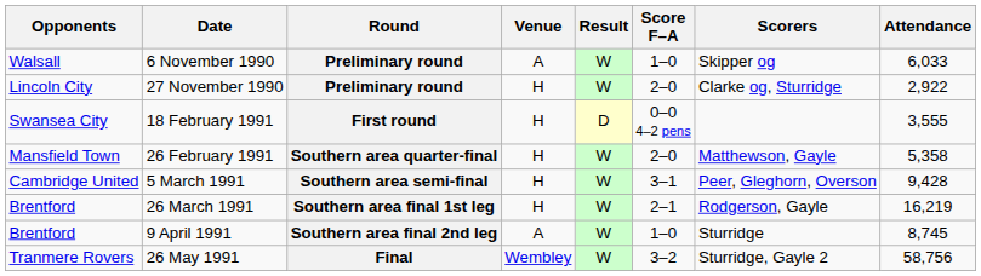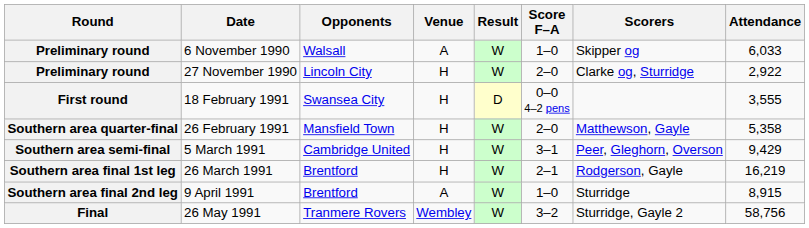columns swapped: Round <-> Opponents
5 March 1991 | Attendance: 9,428 -> 9,429
9 April 1991 | Attendance: 8,745 -> 8,915
